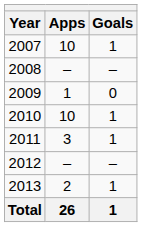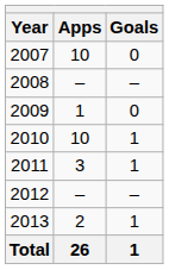2007 | Goals: 1 -> 0
